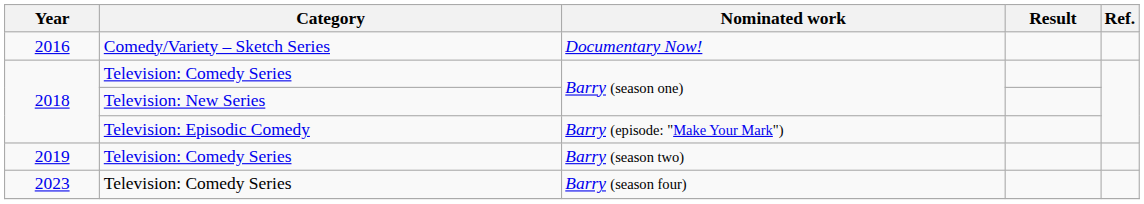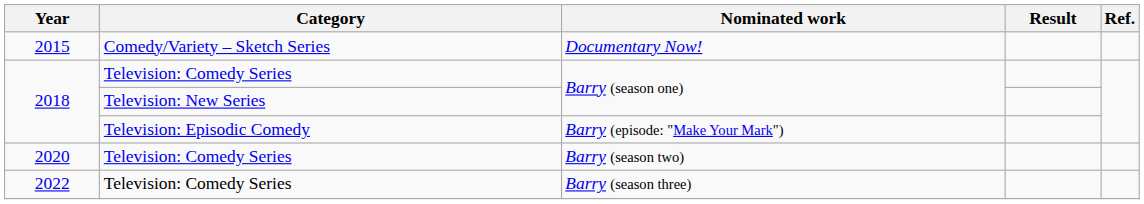Documentary Now! | Year: 2016 -> 2015
Barry (season two) | Year: 2019 -> 2020
+ row: 2022 | Television: Comedy Series | Barry (season three)
- row: 2023 | Television: Comedy Series | Barry (season four)
